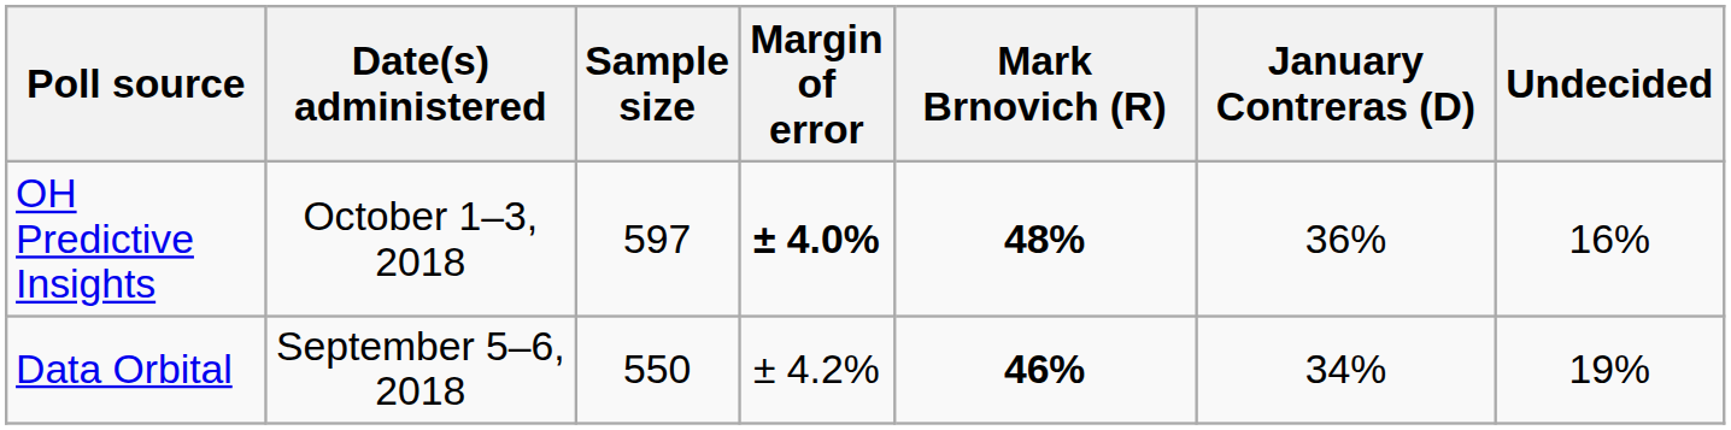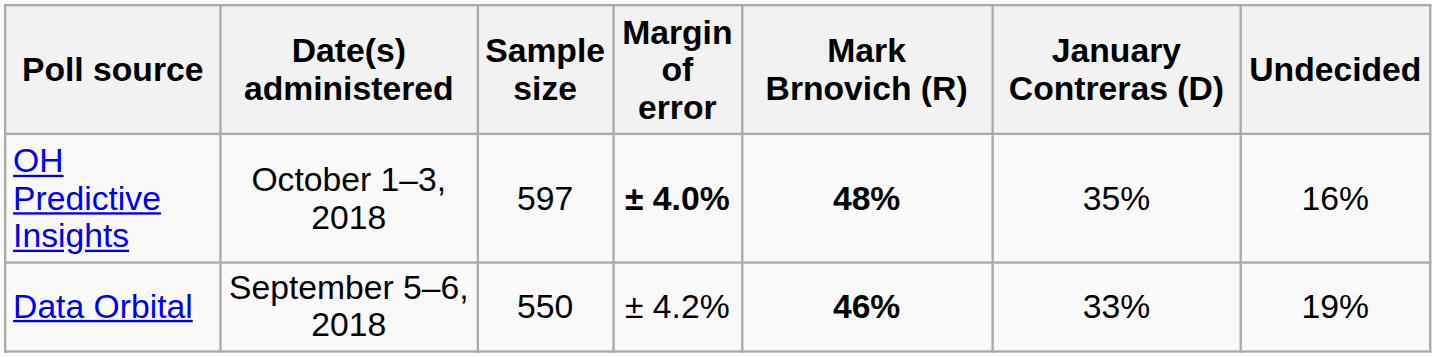OH Predictive Insights | January Contreras (D): 36% -> 35%
Data Orbital | January Contreras (D): 34% -> 33%
